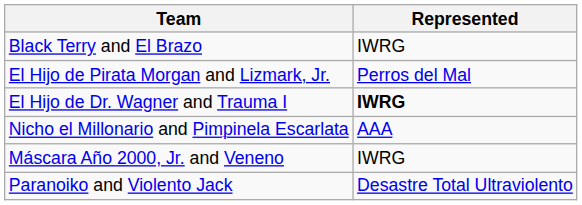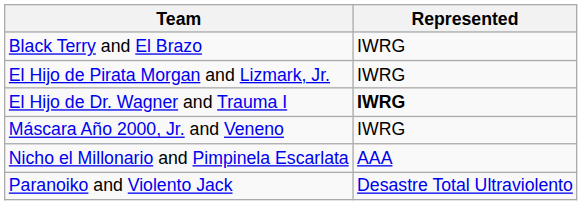El Hijo de Pirata Morgan and Lizmark, Jr. | Represented: Perros del Mal -> IWRG
rows swapped: Máscara Año 2000, Jr. and Veneno <-> Nicho el Millonario and Pimpinela Escarlata
